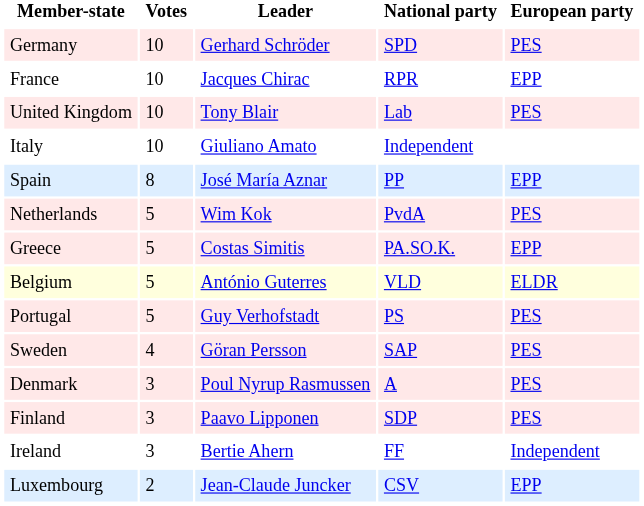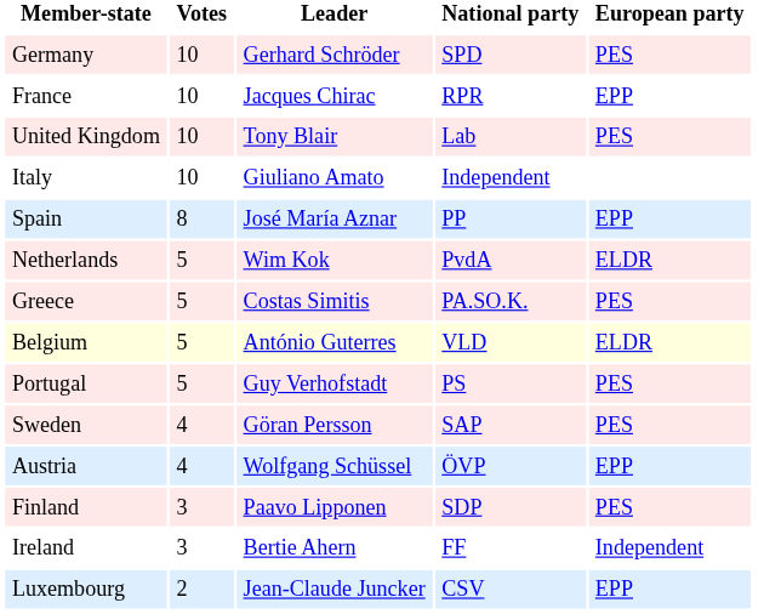Netherlands | European party: PES -> ELDR
Greece | European party: EPP -> PES
+ row: Austria | 4 | Wolfgang Schüssel | ÖVP | EPP
- row: Denmark | 3 | Poul Nyrup Rasmussen | A | PES
